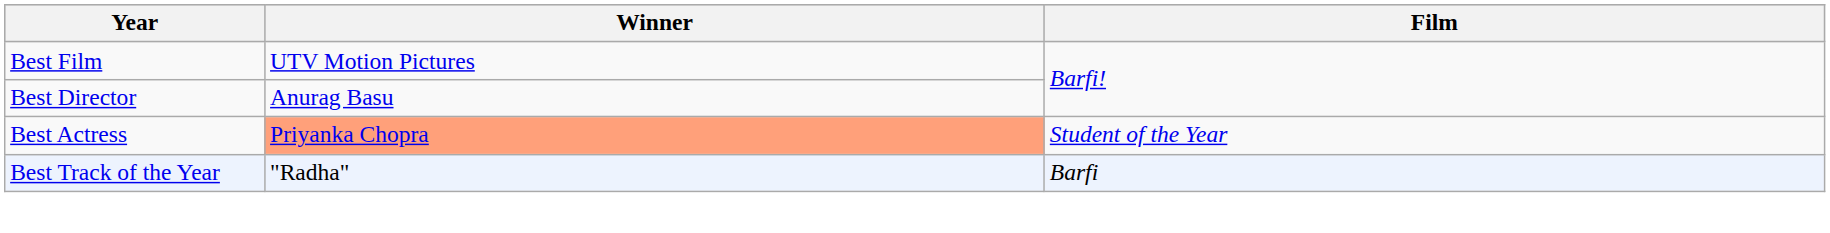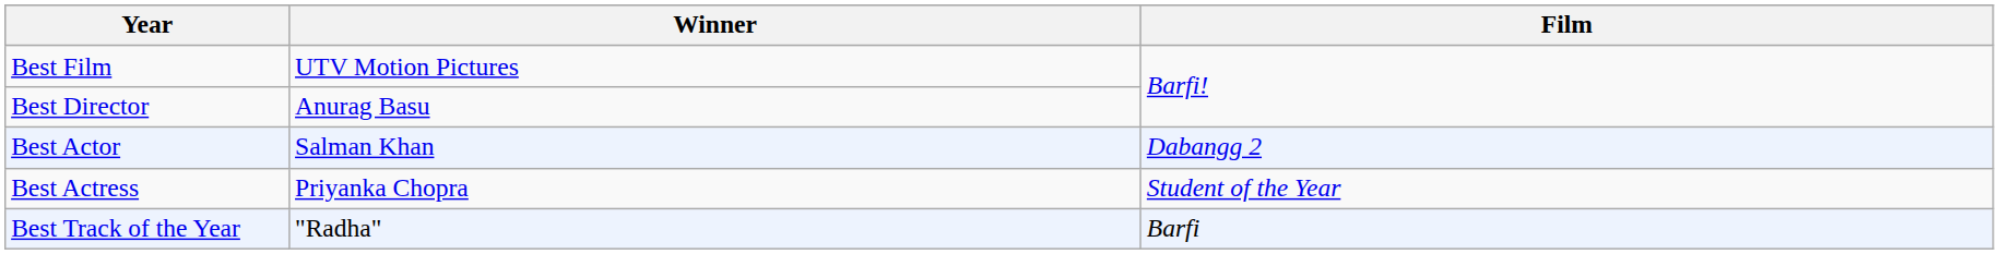+ row: Best Actor | Salman Khan | Dabangg 2
Best Actress | Winner: lightsalmon background -> no background
